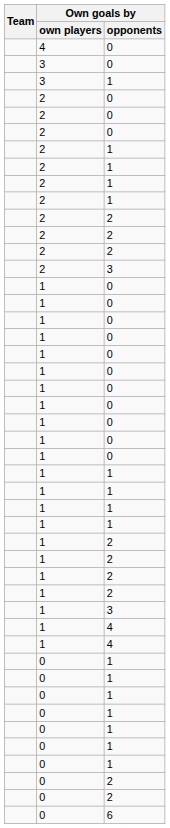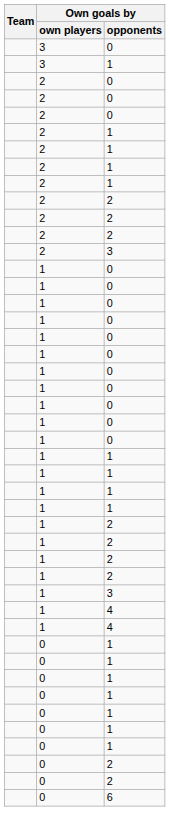- row: 4 | 0
